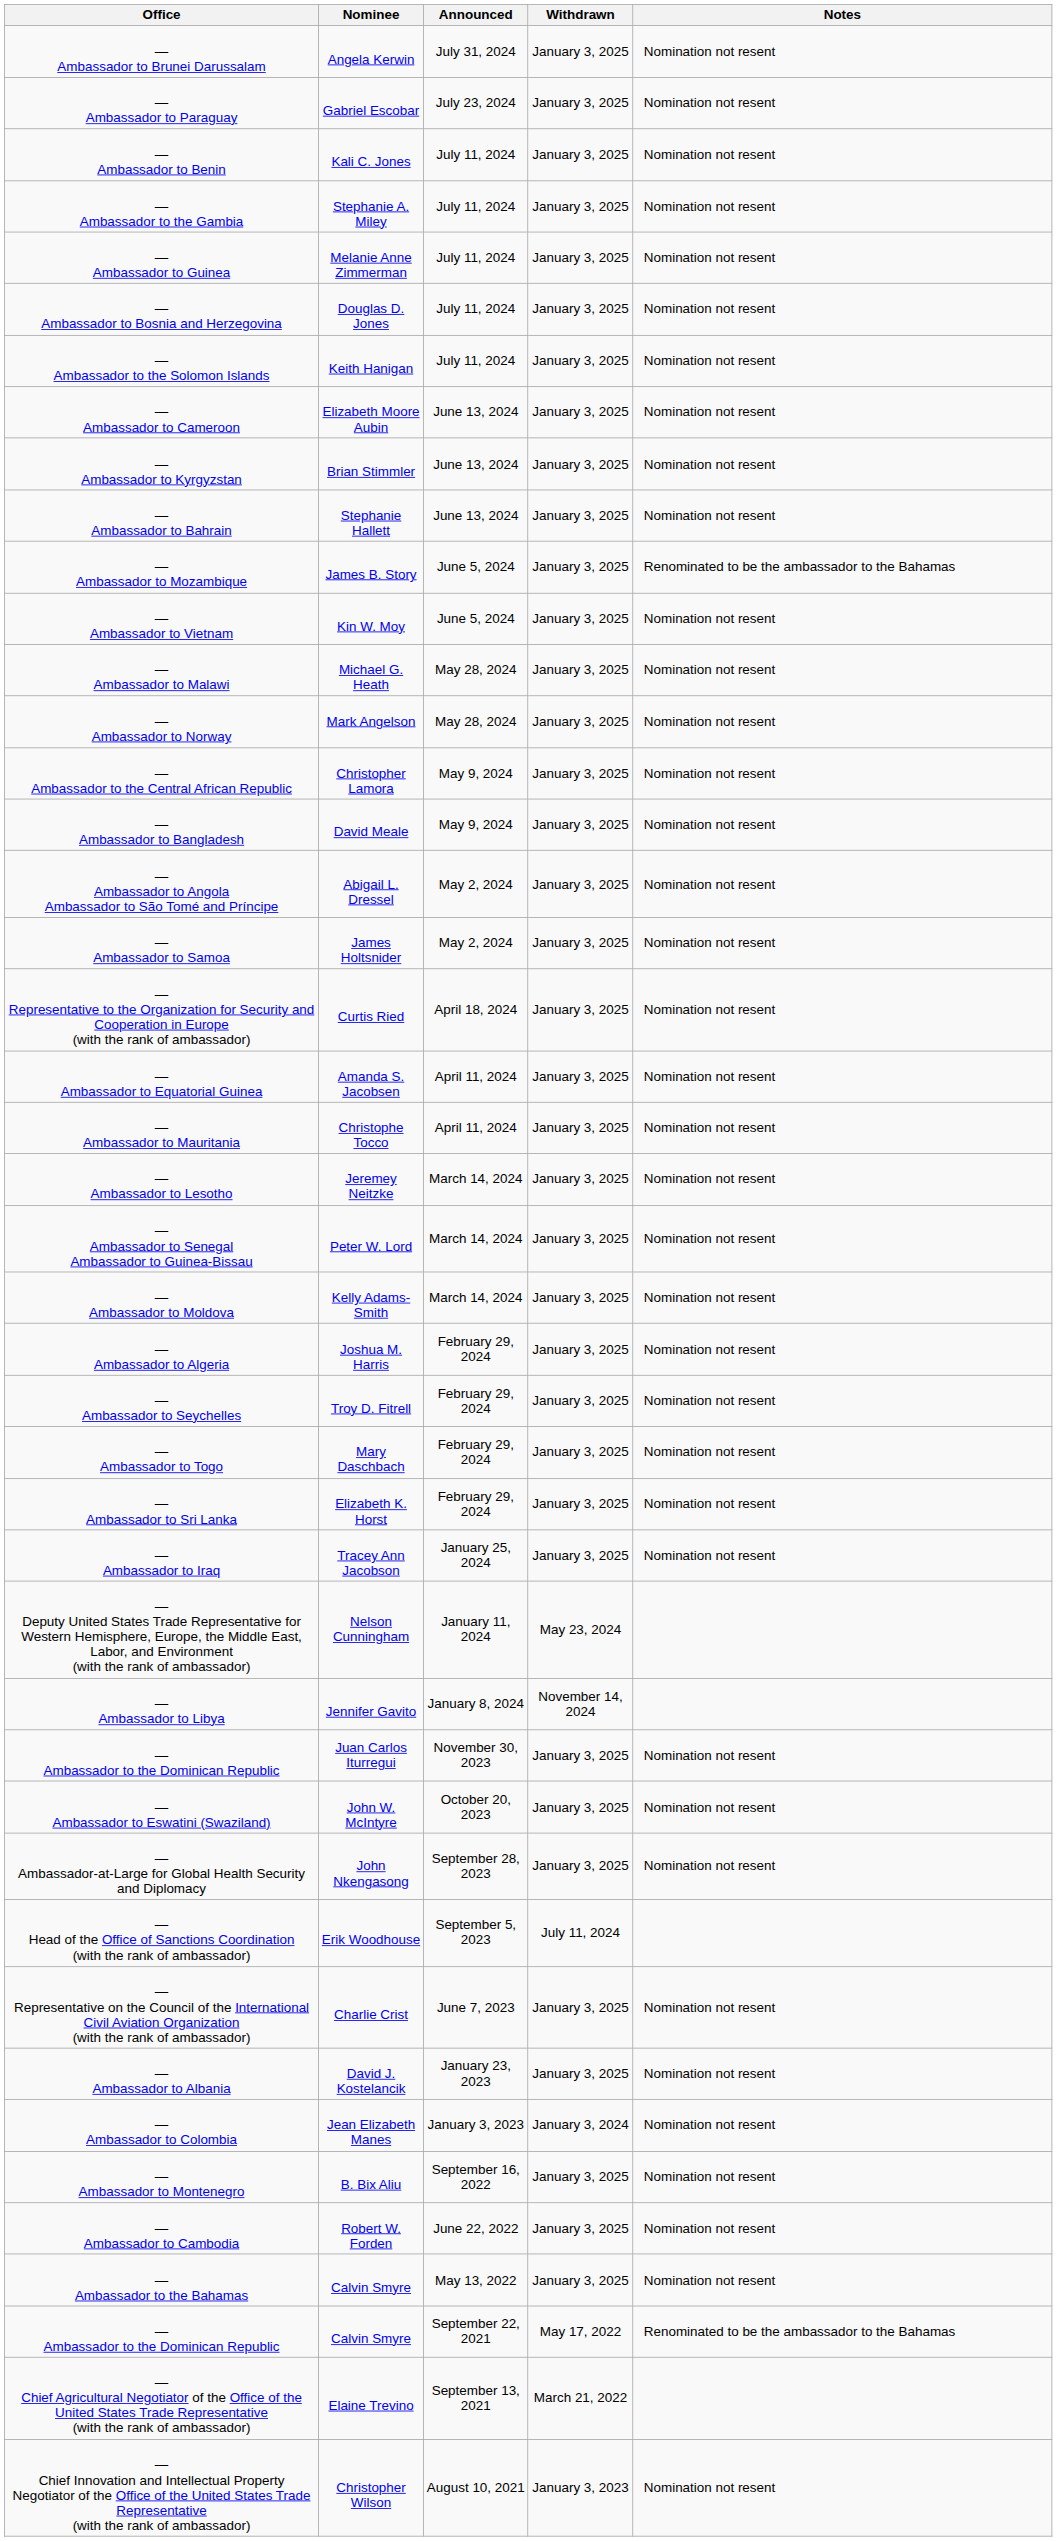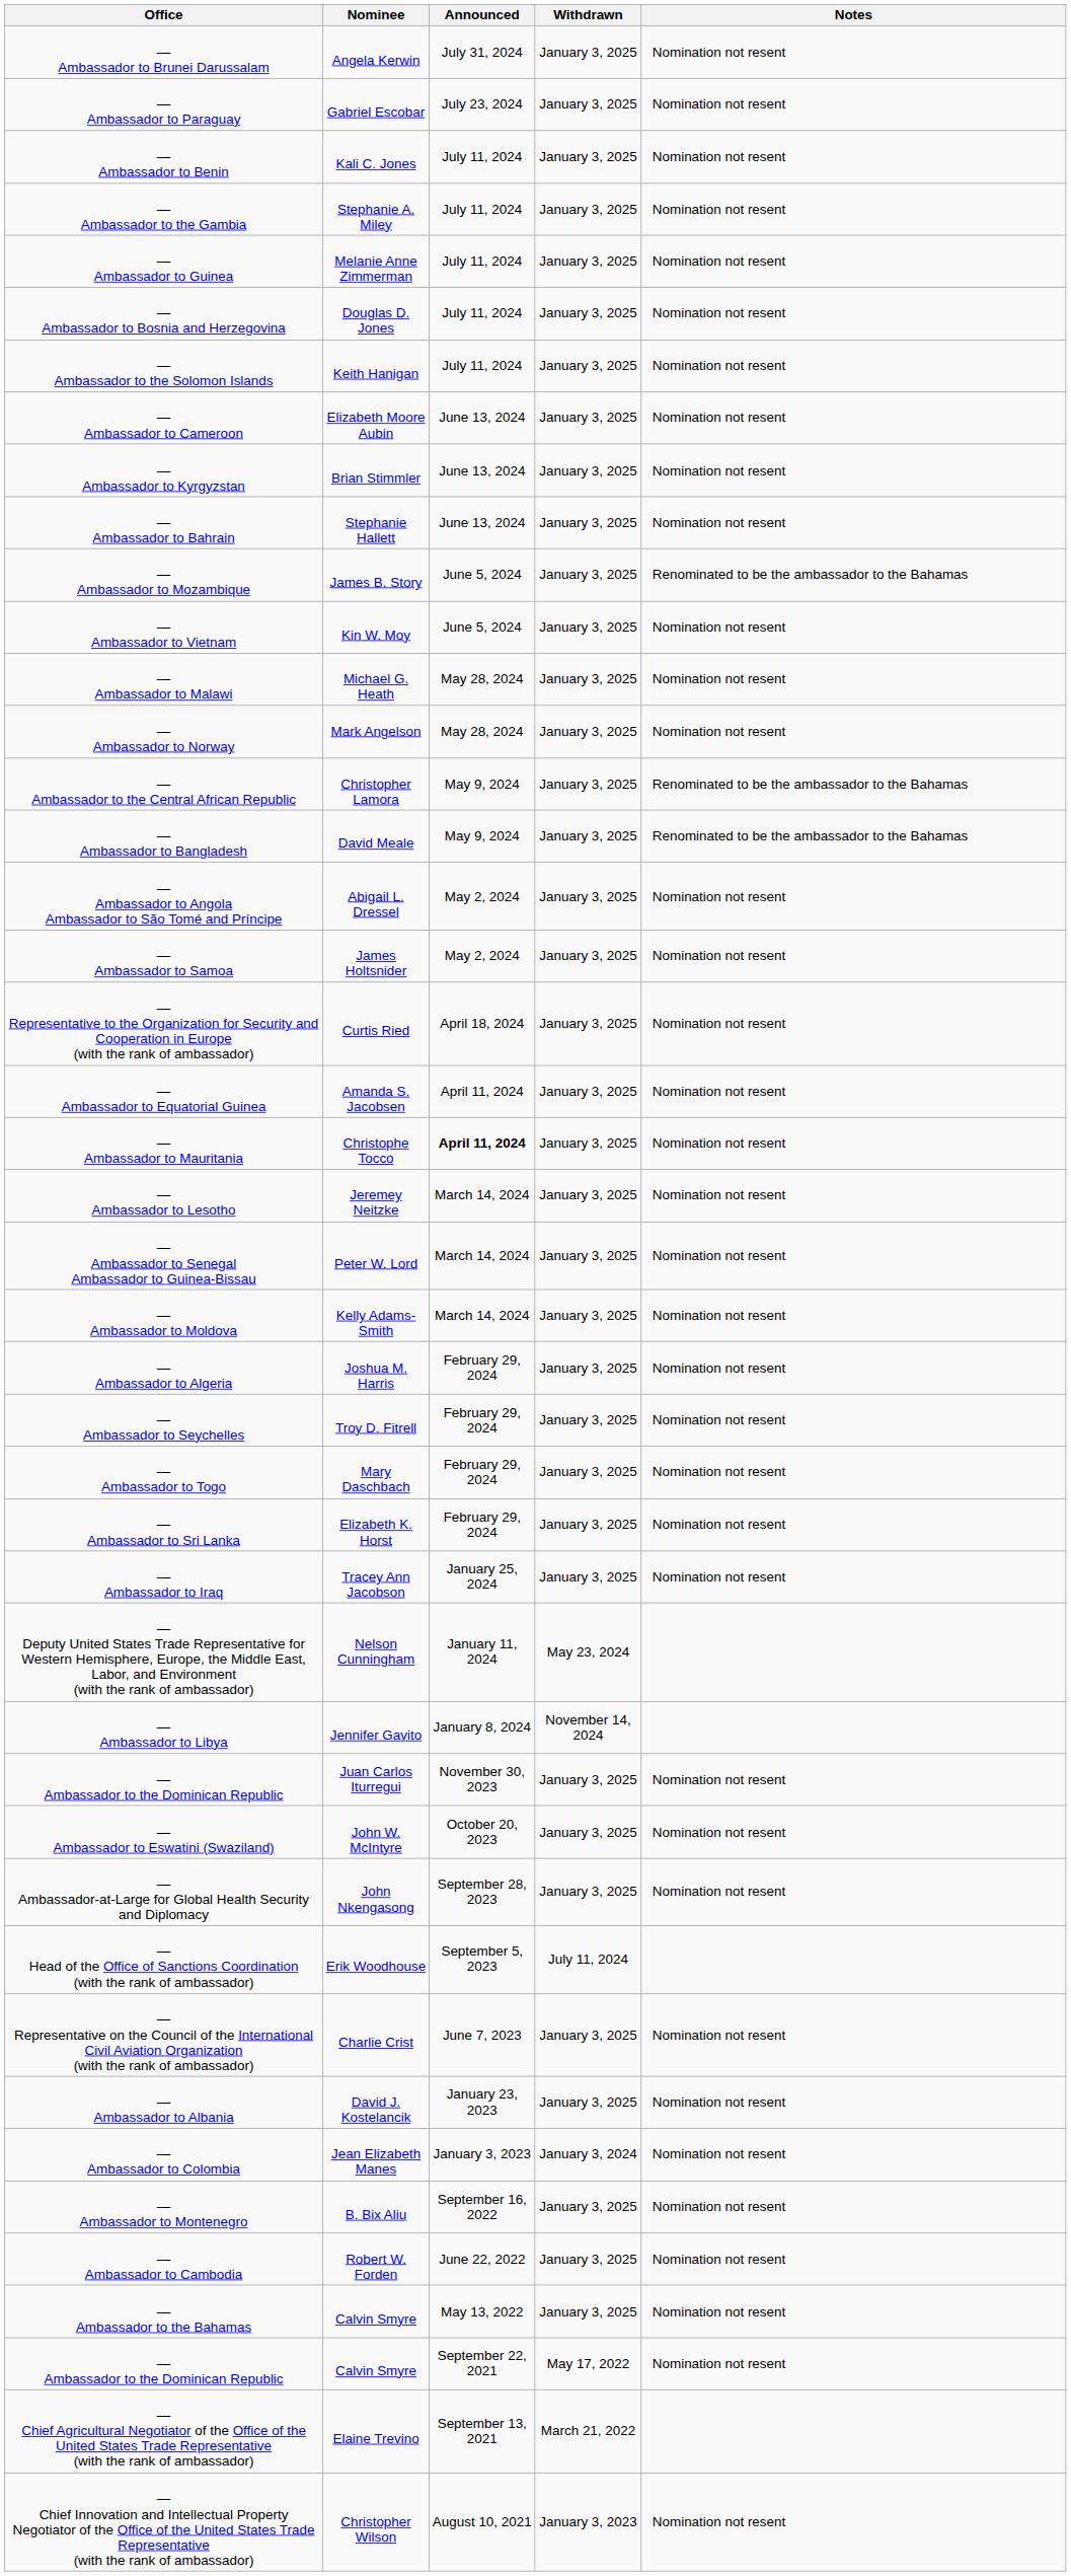— Ambassador to the Central African Republic | Notes: Nomination not resent -> Renominated to be the ambassador to the Bahamas
— Ambassador to Bangladesh | Notes: Nomination not resent -> Renominated to be the ambassador to the Bahamas
— Ambassador to Mauritania | Announced: normal -> bold
— Ambassador to the Dominican Republic / Calvin Smyre | Notes: Renominated to be the ambassador to the Bahamas -> Nomination not resent
